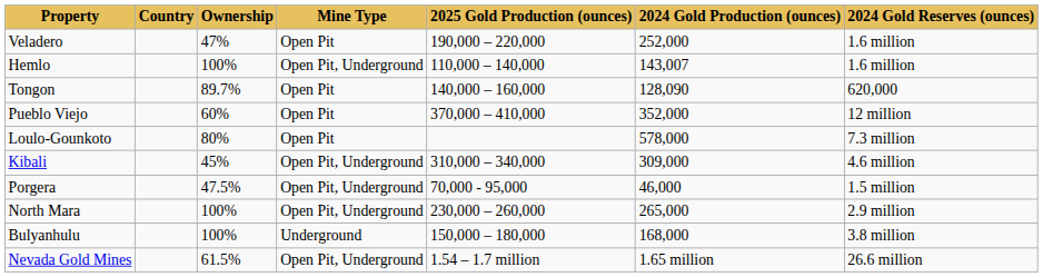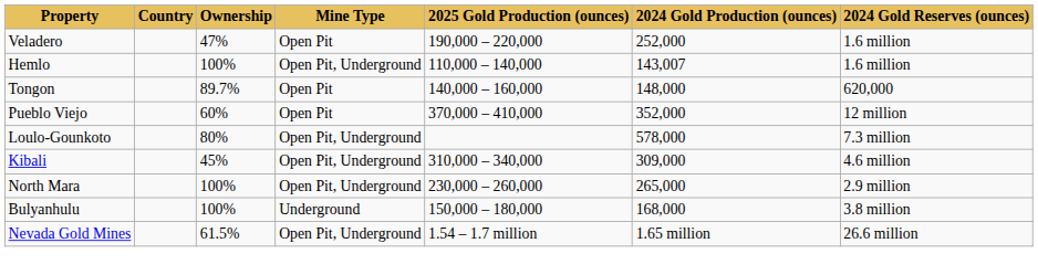Tongon | 2024 Gold Production (ounces): 128,090 -> 148,000
Loulo-Gounkoto | Mine Type: Open Pit -> Open Pit, Underground
- row: Porgera | 47.5% | Open Pit, Underground | 70,000 - 95,000 | 46,000 | 1.5 million
